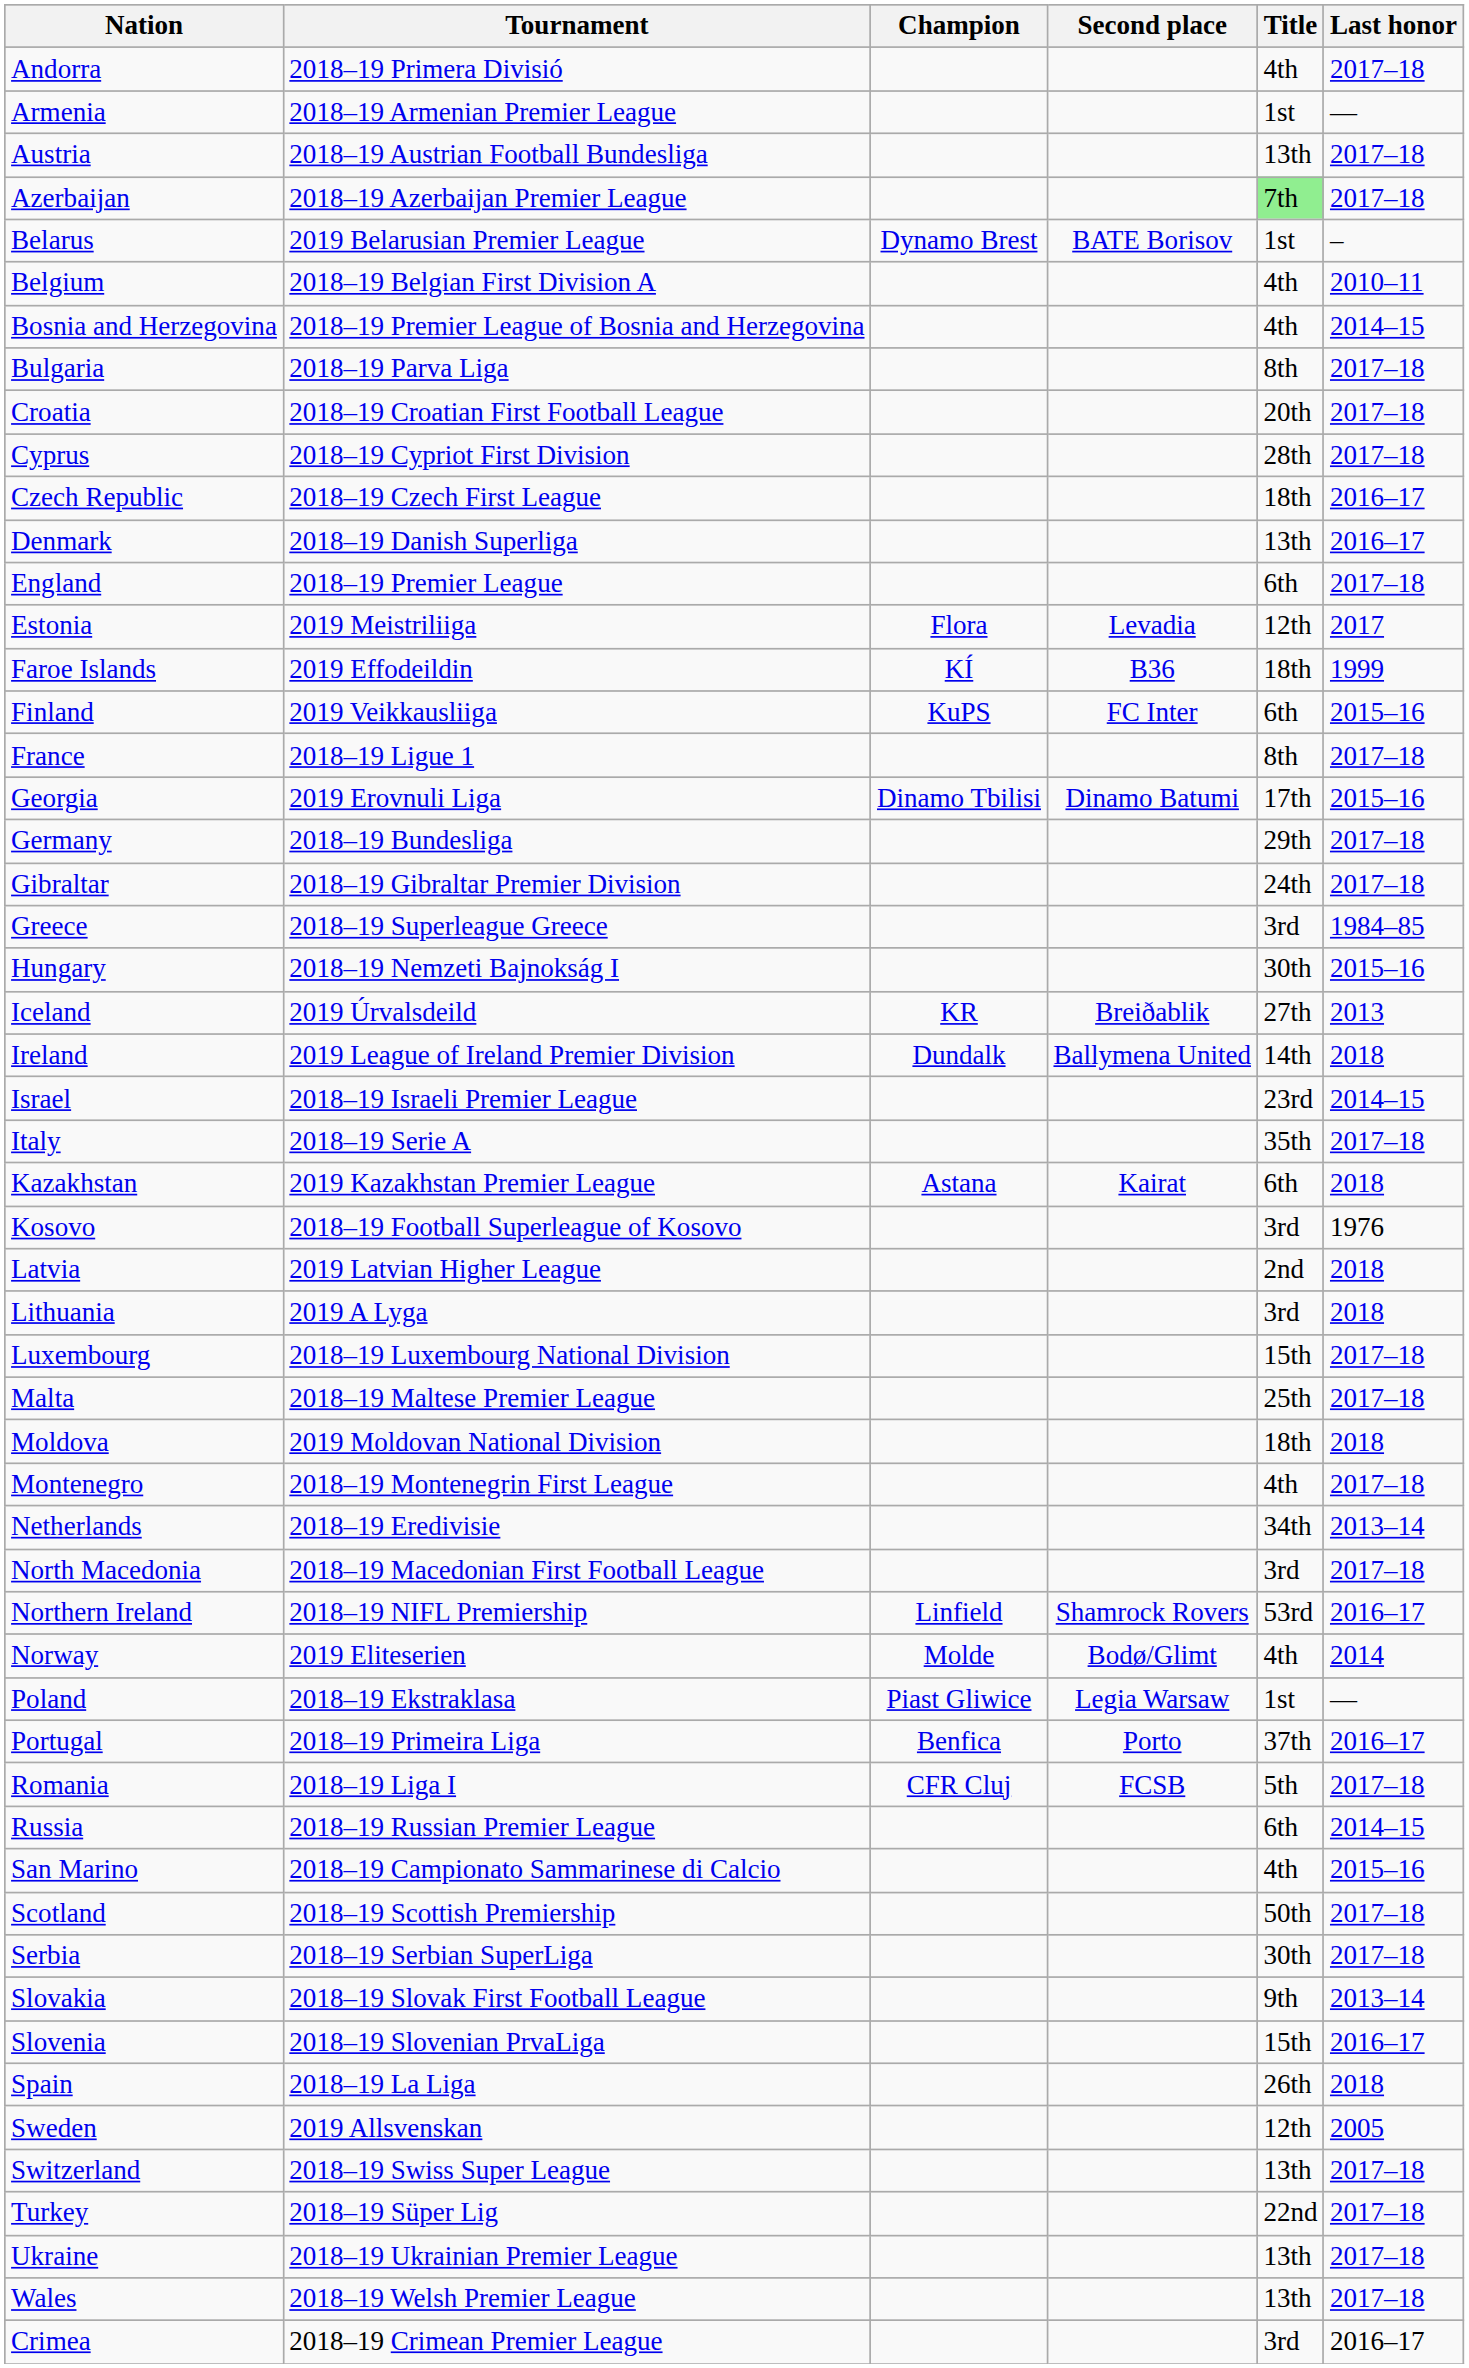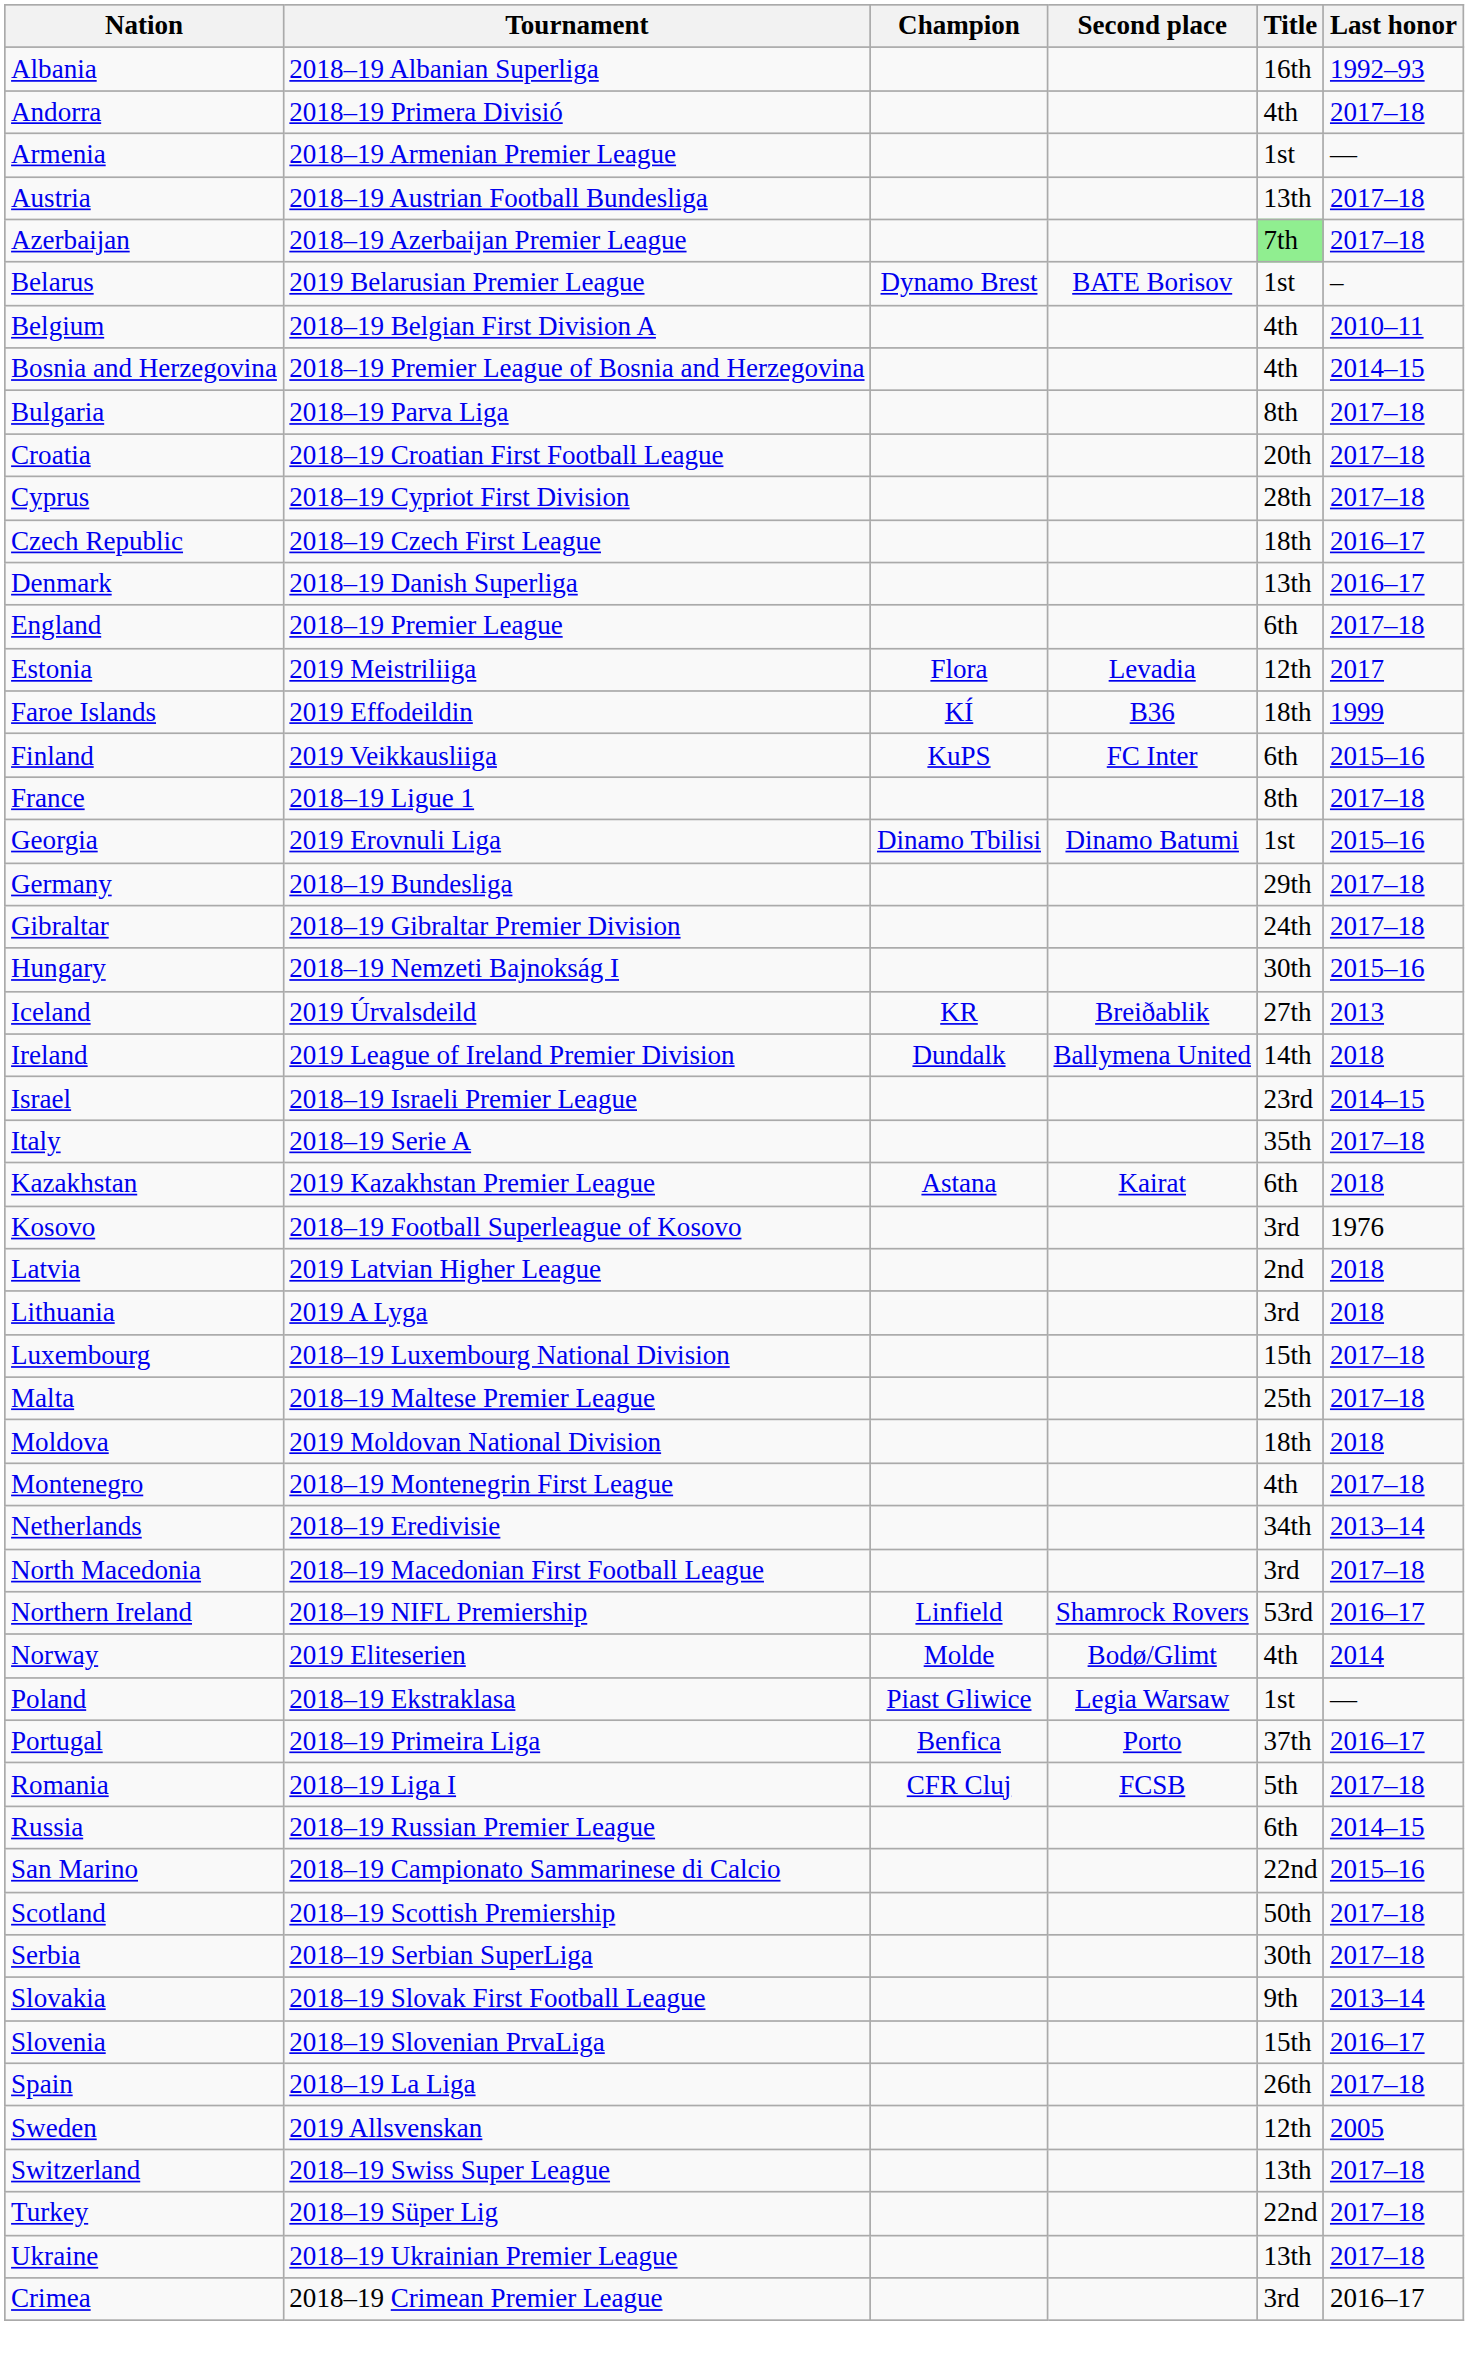+ row: Albania | 2018–19 Albanian Superliga | 16th | 1992–93
Georgia | Title: 17th -> 1st
- row: Greece | 2018–19 Superleague Greece | 3rd | 1984–85
San Marino | Title: 4th -> 22nd
Spain | Last honor: 2018 -> 2017–18
- row: Wales | 2018–19 Welsh Premier League | 13th | 2017–18
